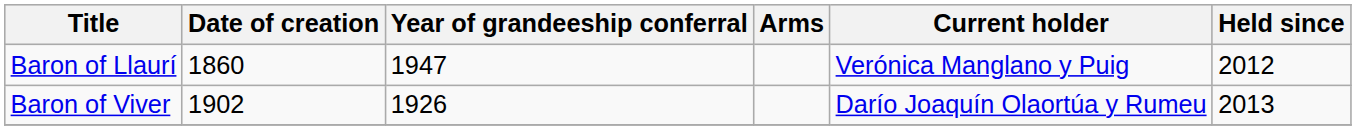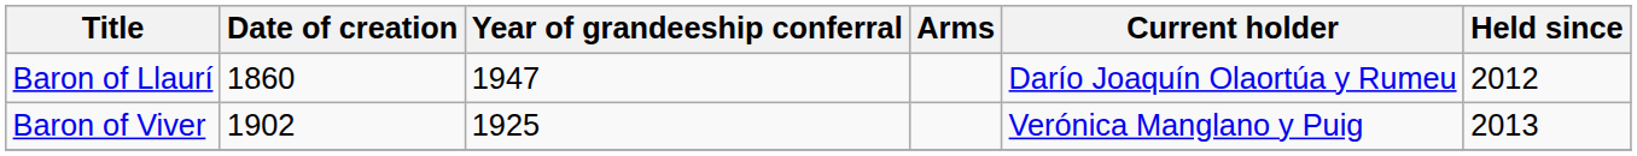Baron of Llaurí | Current holder: Verónica Manglano y Puig -> Darío Joaquín Olaortúa y Rumeu
Baron of Viver | Year of grandeeship conferral: 1926 -> 1925
Baron of Viver | Current holder: Darío Joaquín Olaortúa y Rumeu -> Verónica Manglano y Puig
